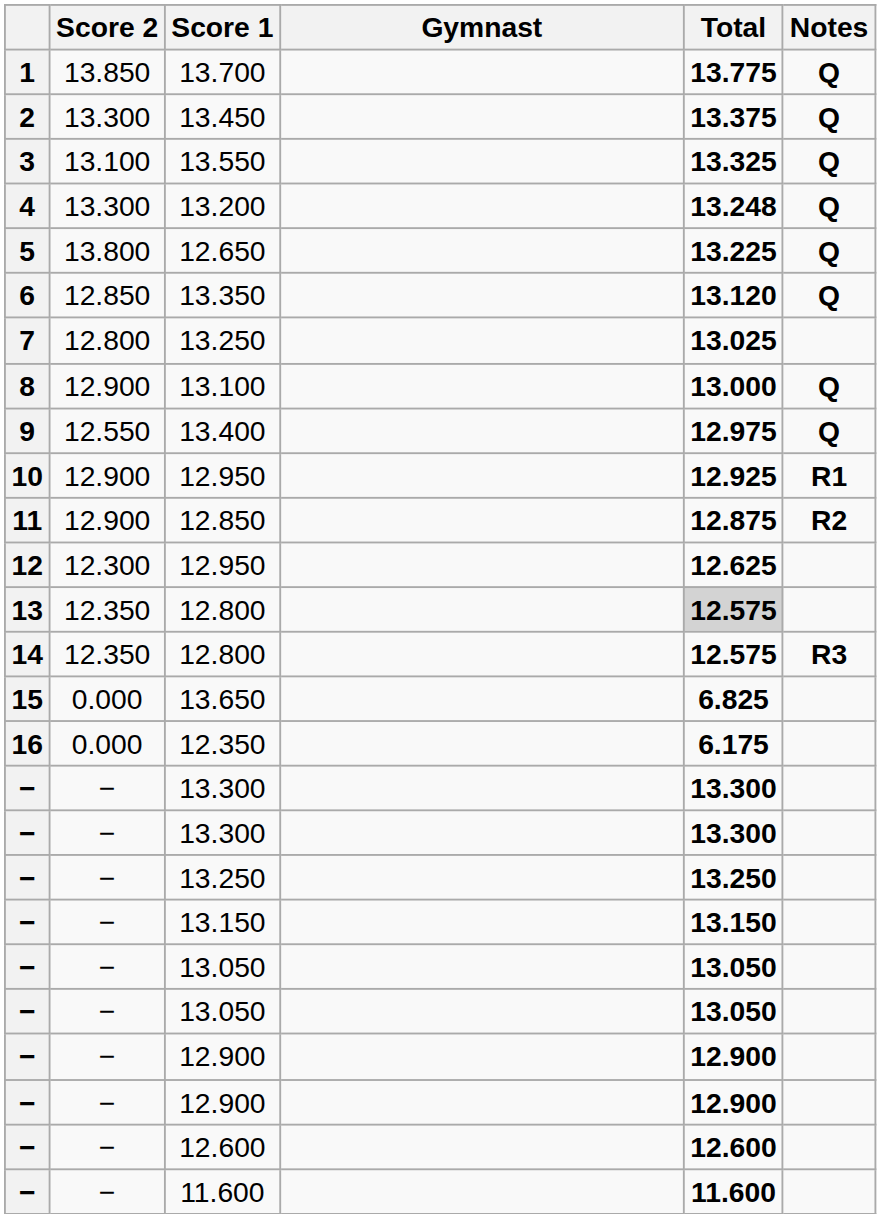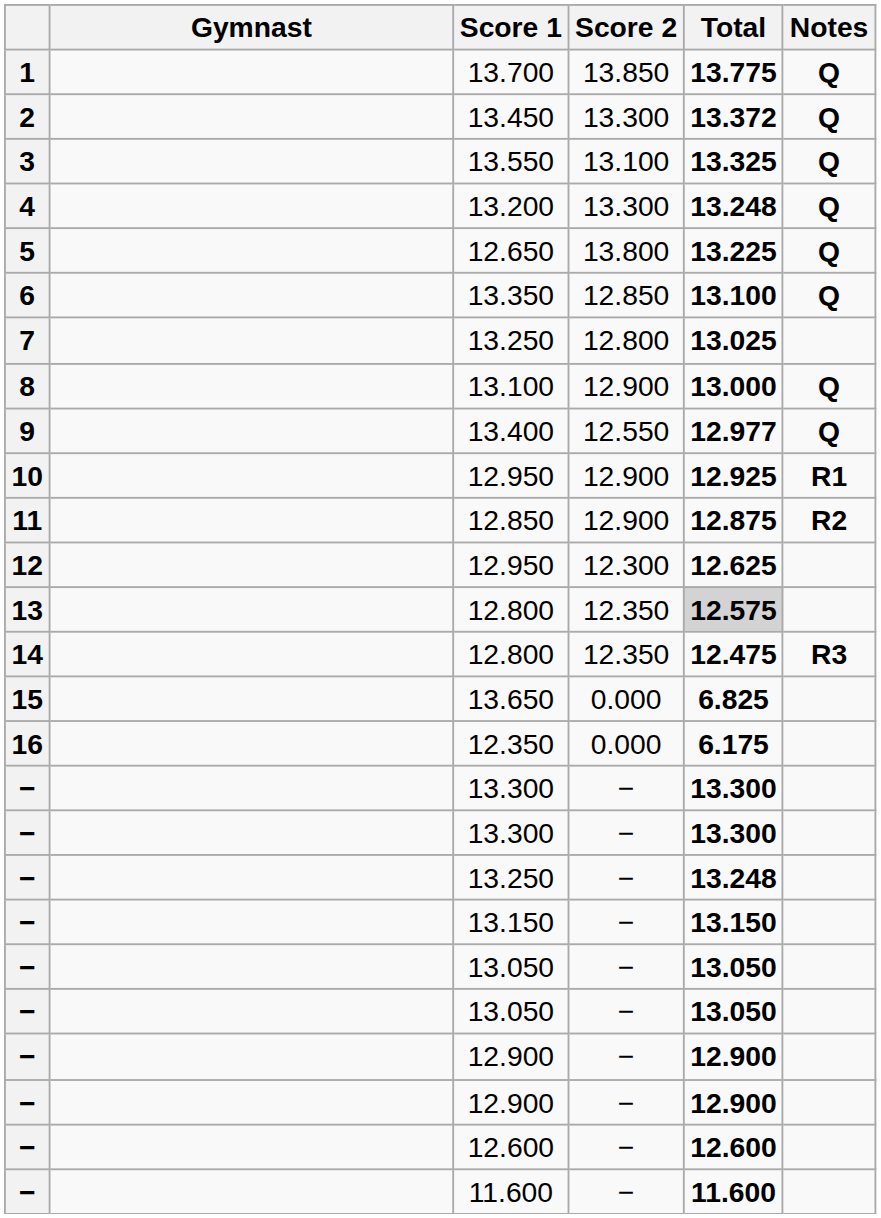columns swapped: Gymnast <-> Score 2
13.450 | Total: 13.375 -> 13.372
13.350 | Total: 13.120 -> 13.100
13.400 | Total: 12.975 -> 12.977
14 / 12.800 | Total: 12.575 -> 12.475
− / 13.250 | Total: 13.250 -> 13.248
